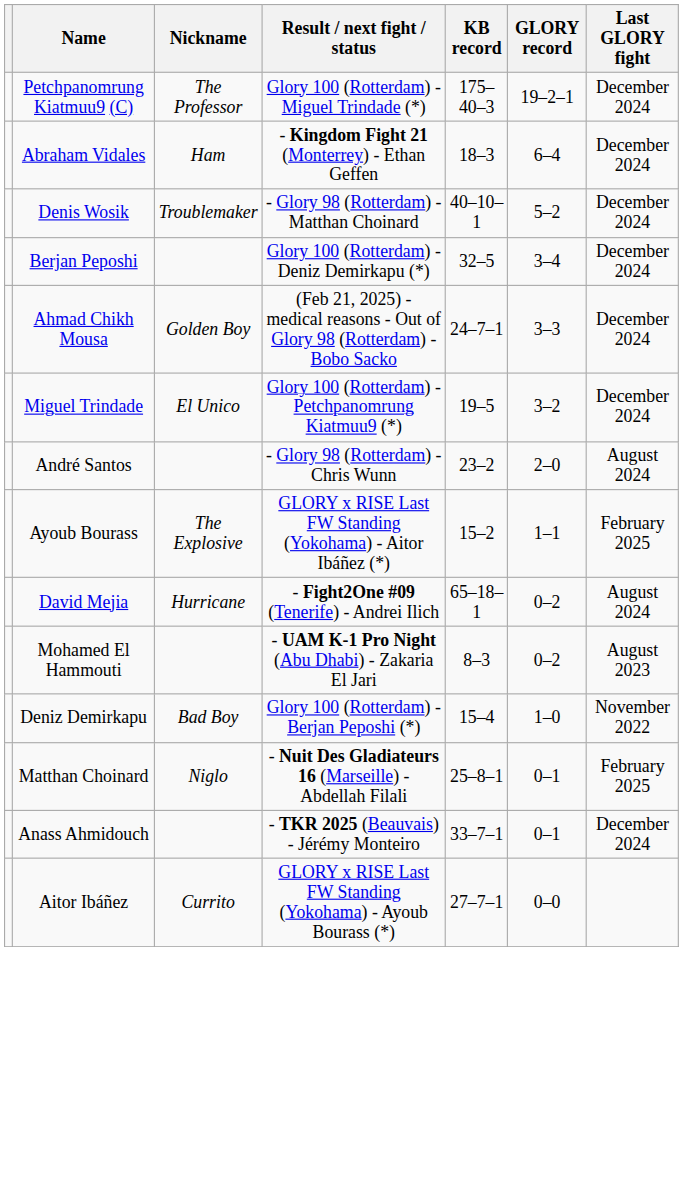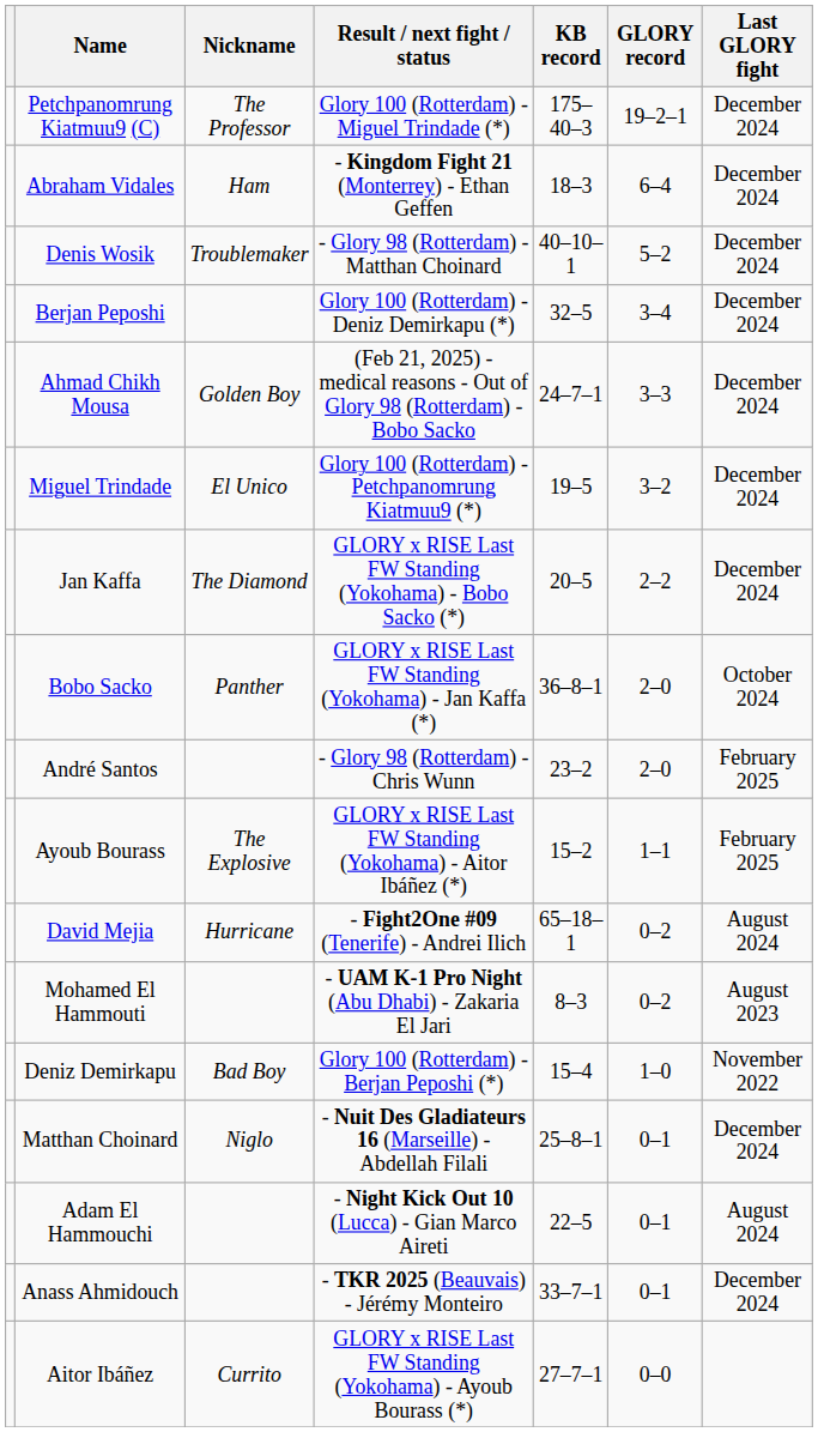+ row: Jan Kaffa | The Diamond | GLORY x RISE Last FW Standing (Yokohama) - Bobo Sacko (*) | 20–5 | 2–2 | December 2024
+ row: Bobo Sacko | Panther | GLORY x RISE Last FW Standing (Yokohama) - Jan Kaffa (*) | 36–8–1 | 2–0 | October 2024
André Santos | Last GLORY fight: August 2024 -> February 2025
Matthan Choinard | Last GLORY fight: February 2025 -> December 2024
+ row: Adam El Hammouchi | - Night Kick Out 10 (Lucca) - Gian Marco Aireti | 22–5 | 0–1 | August 2024
